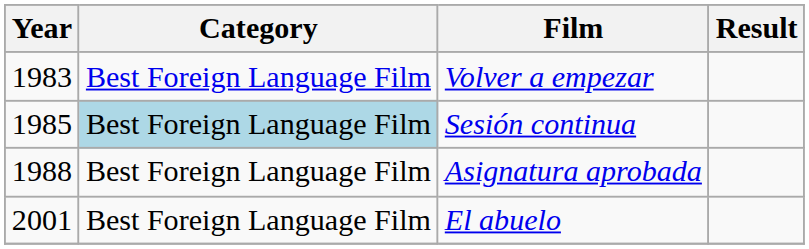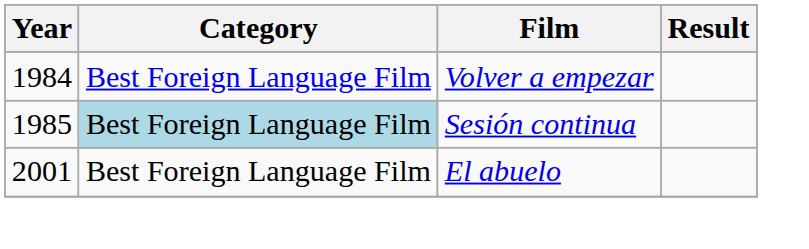Volver a empezar | Year: 1983 -> 1984
- row: 1988 | Best Foreign Language Film | Asignatura aprobada
